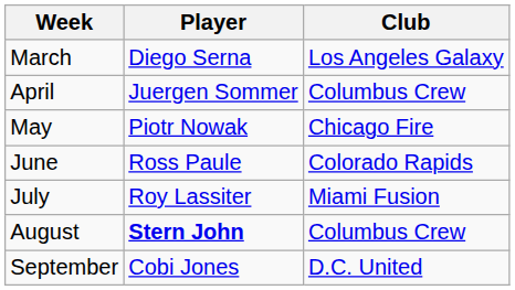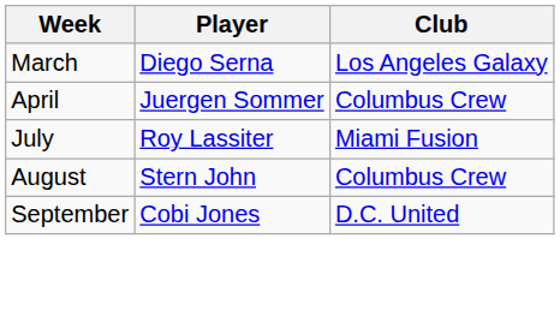- row: May | Piotr Nowak | Chicago Fire
- row: June | Ross Paule | Colorado Rapids
August | Player: bold -> normal
